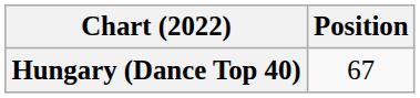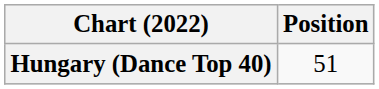Hungary (Dance Top 40) | Position: 67 -> 51
